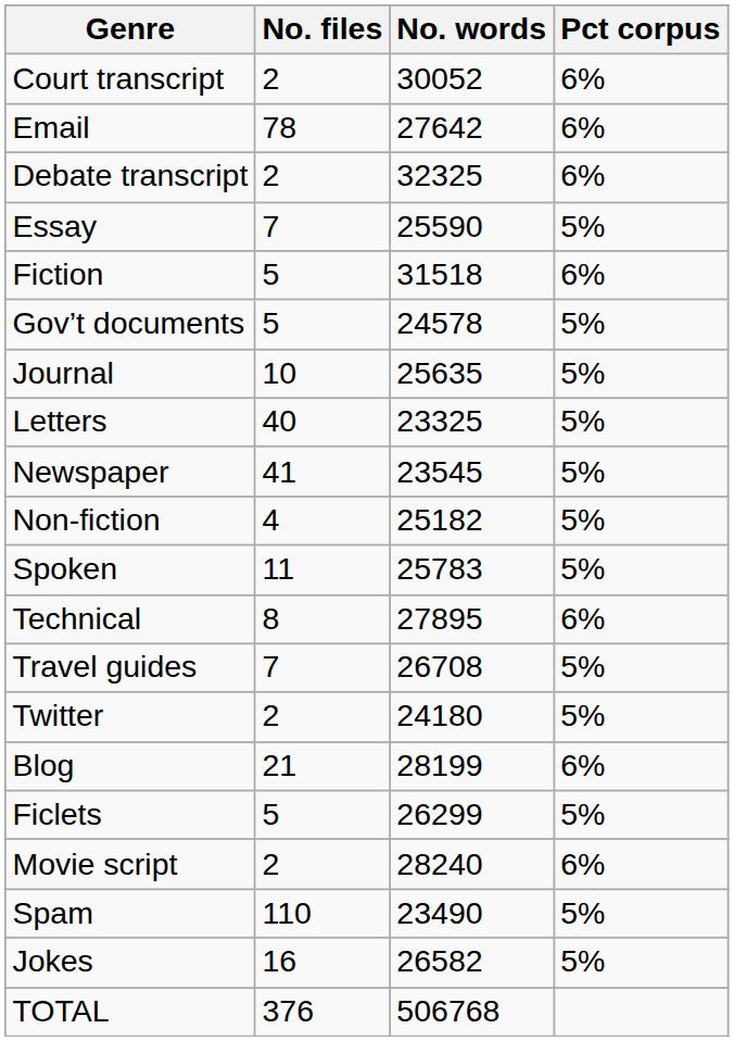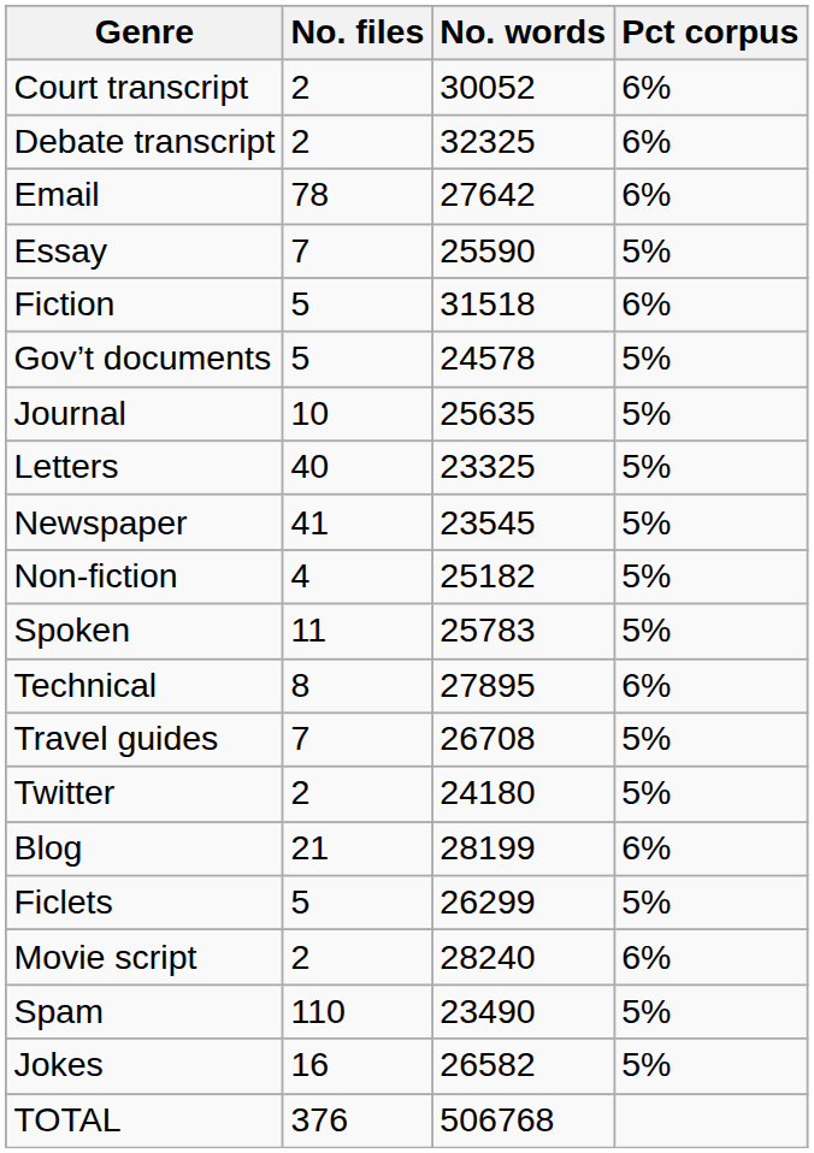rows swapped: Debate transcript <-> Email
